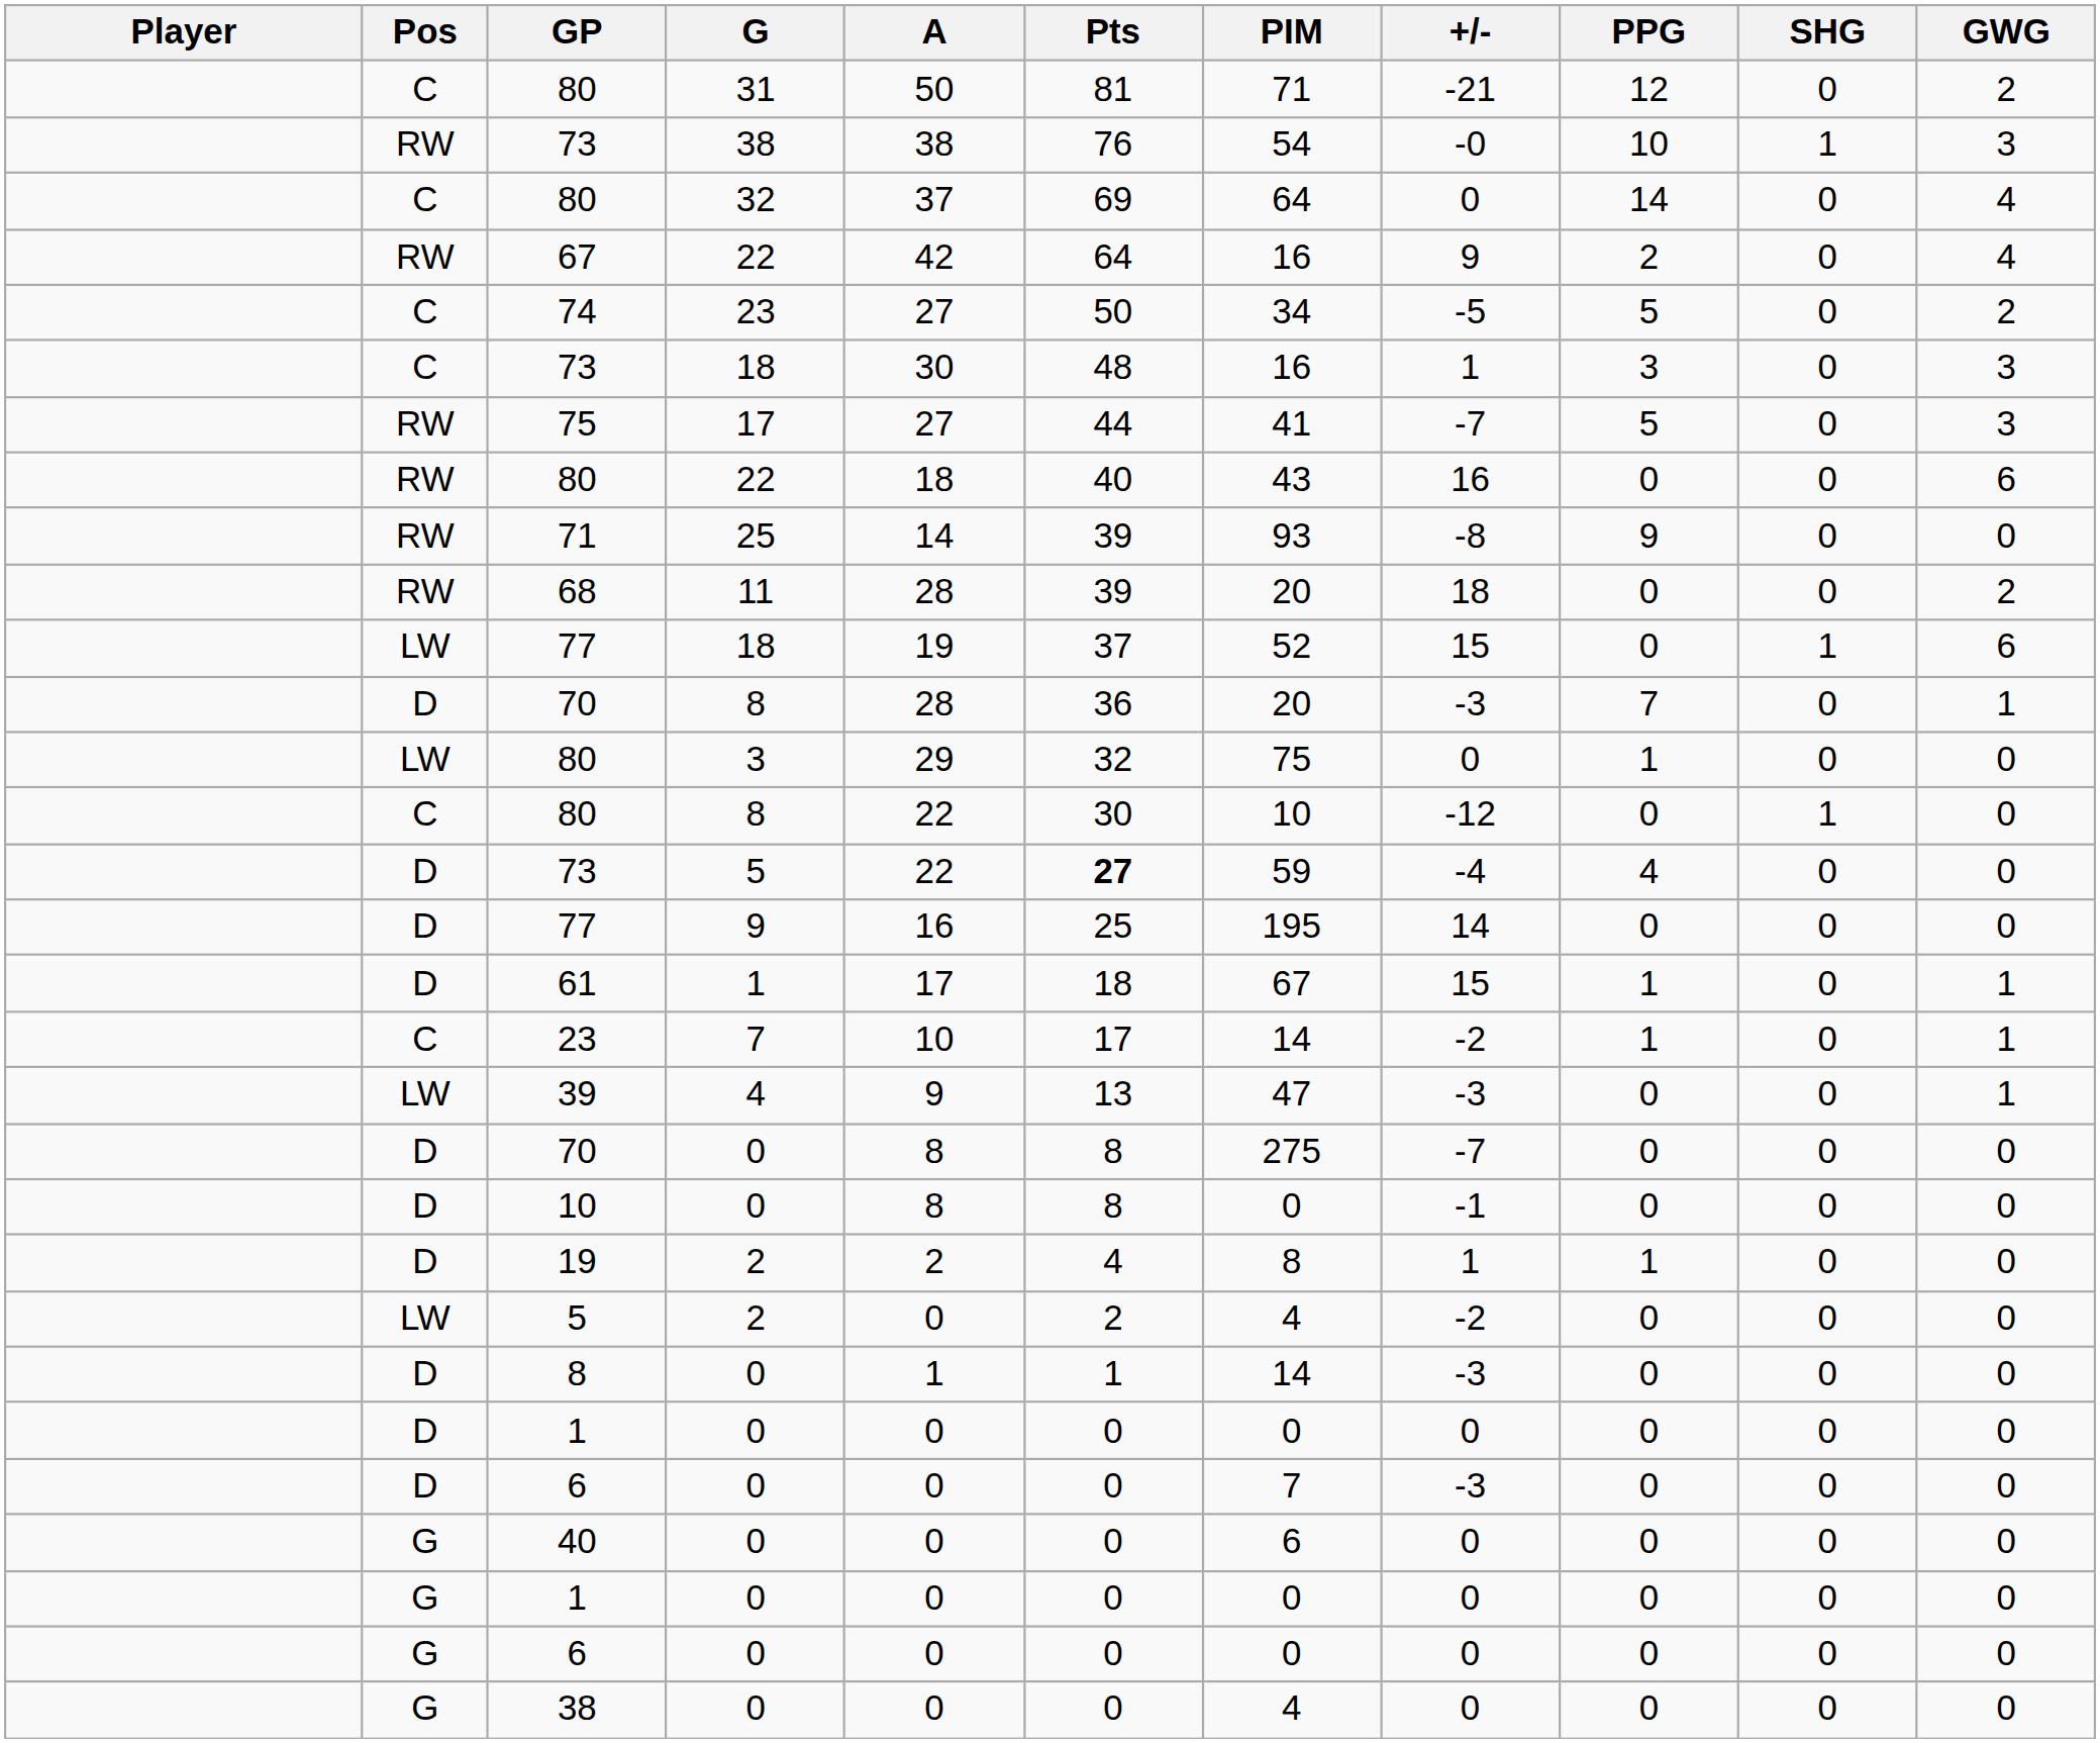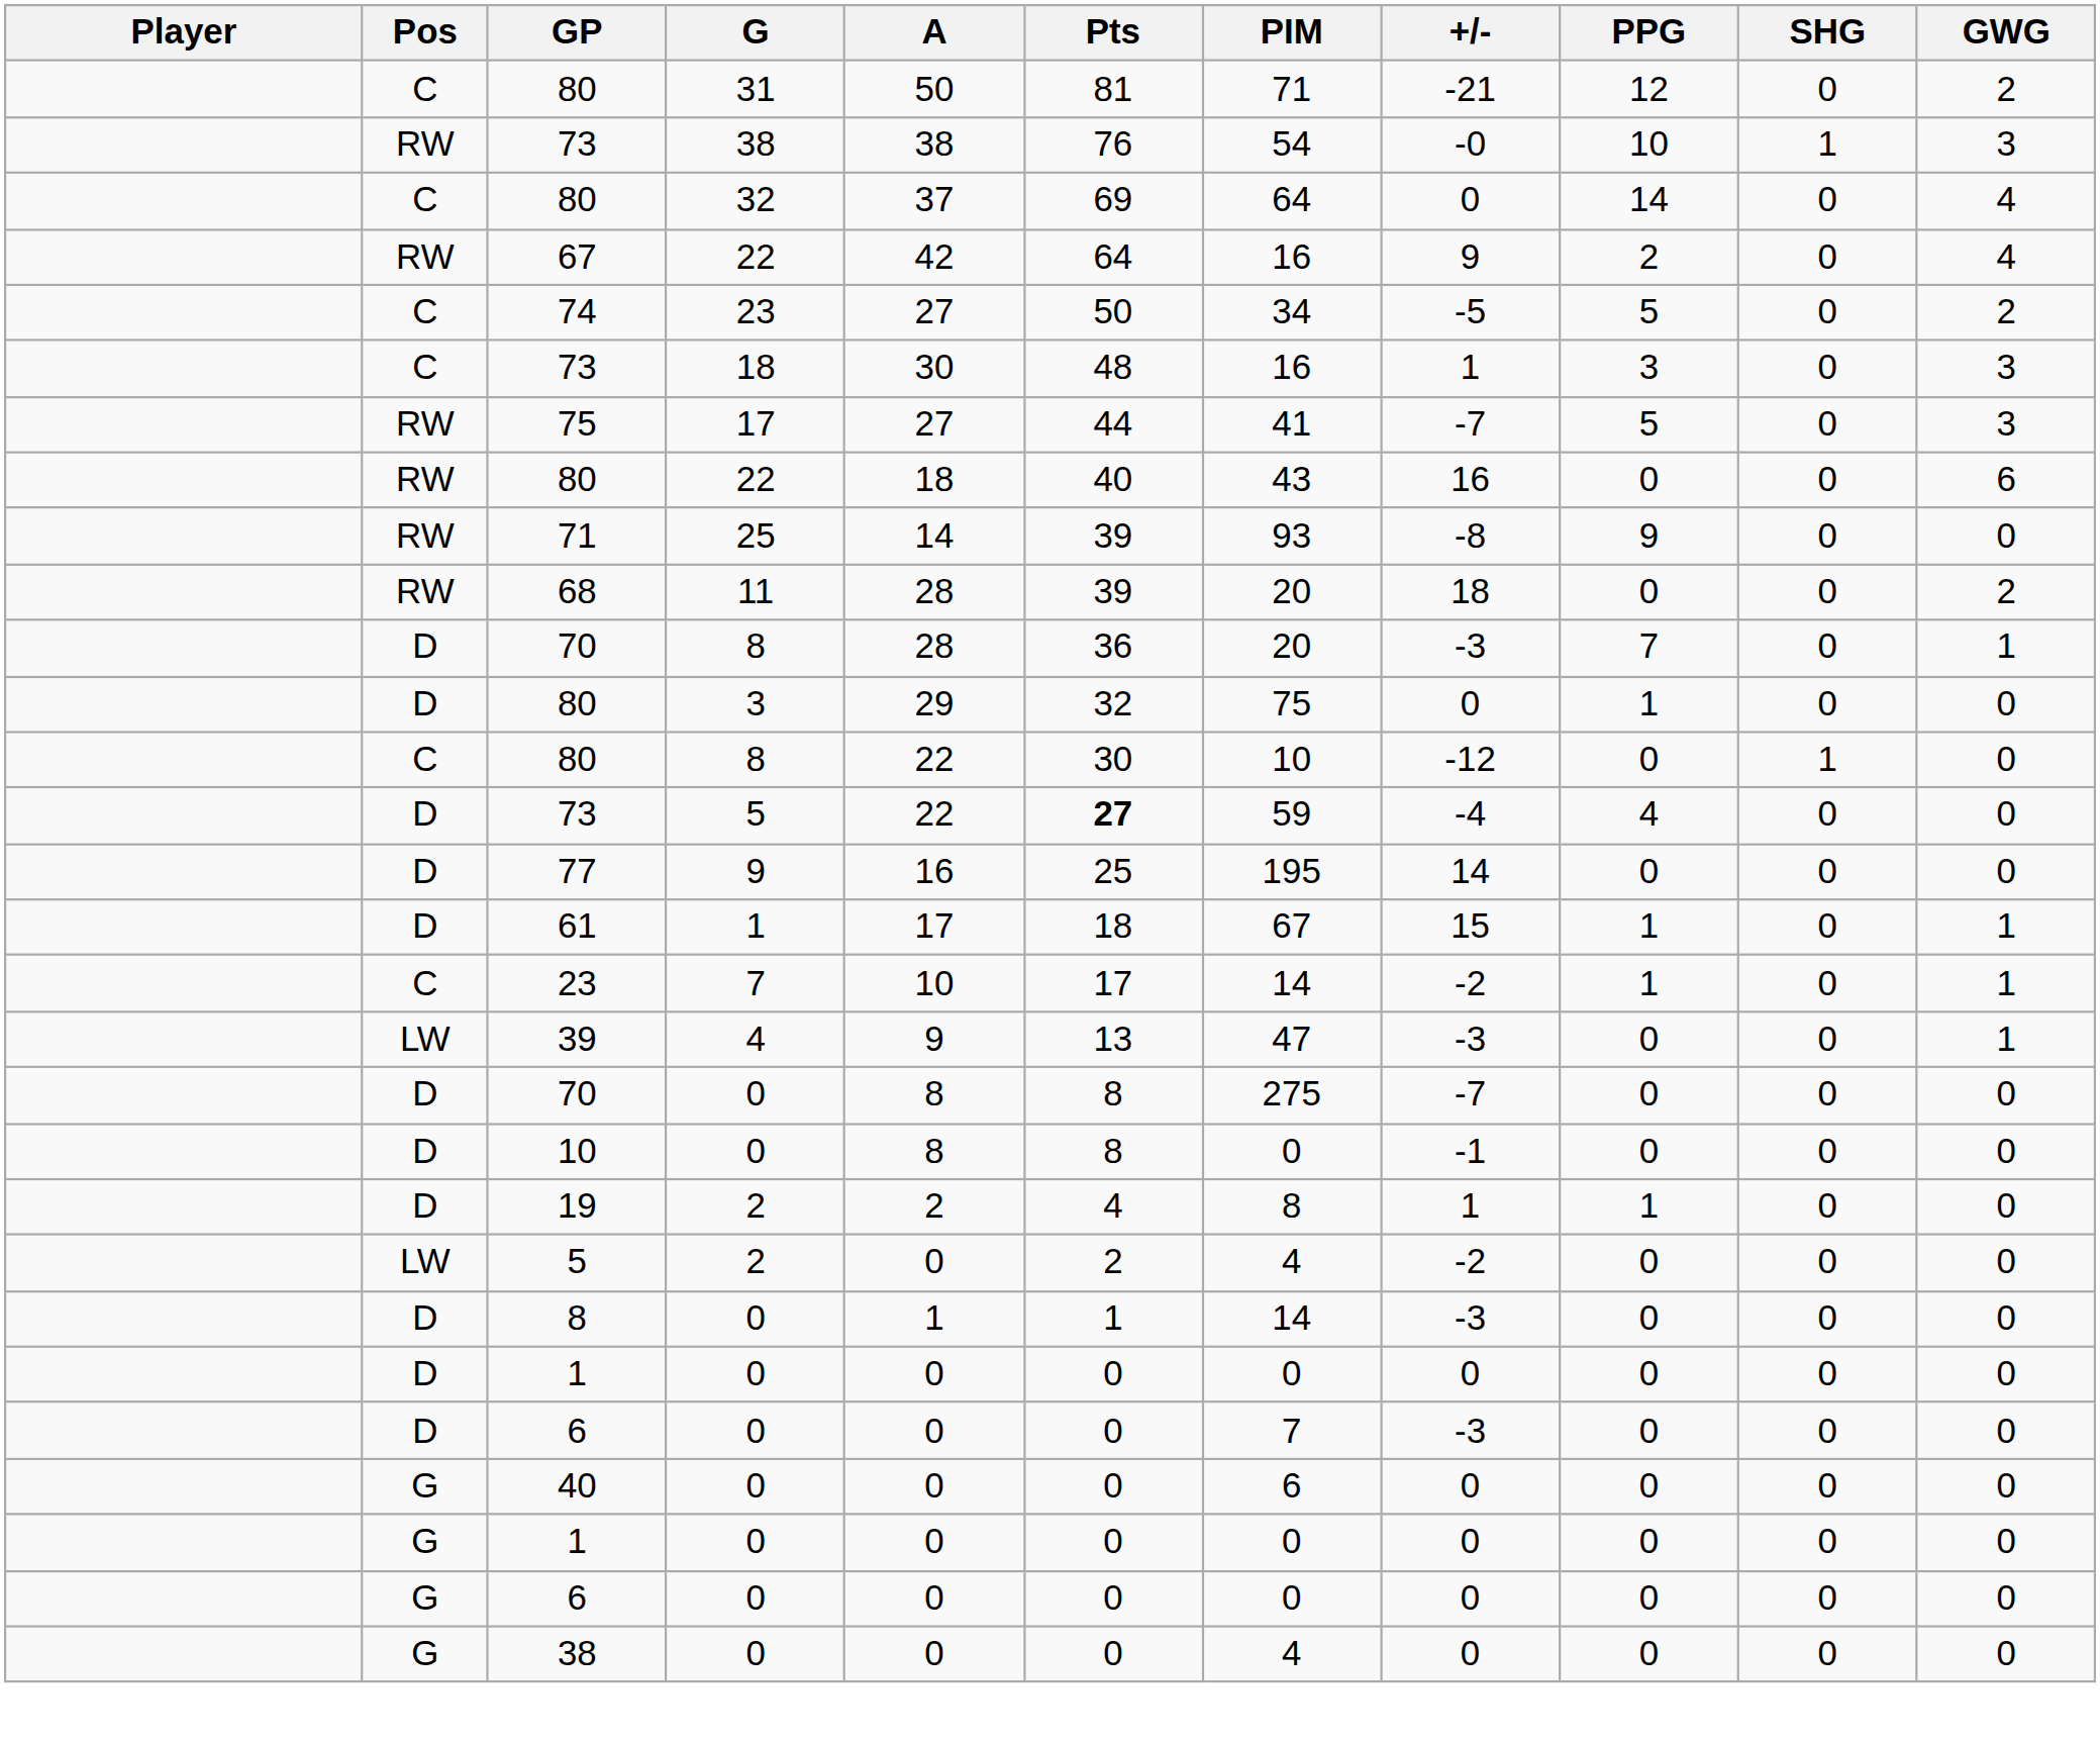- row: LW | 77 | 18 | 19 | 37 | 52 | 15 | 0 | 1 | 6
80 / 3 | Pos: LW -> D
